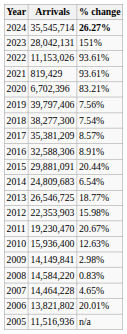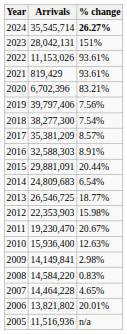2016 | Arrivals: 32,588,306 -> 32,588,303
